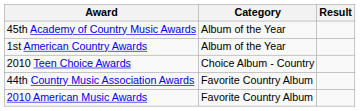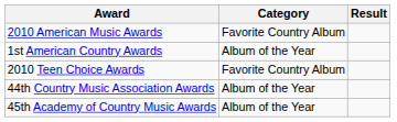rows swapped: 45th Academy of Country Music Awards <-> 2010 American Music Awards
2010 Teen Choice Awards | Category: Choice Album - Country -> Favorite Country Album
44th Country Music Association Awards | Category: Favorite Country Album -> Album of the Year
